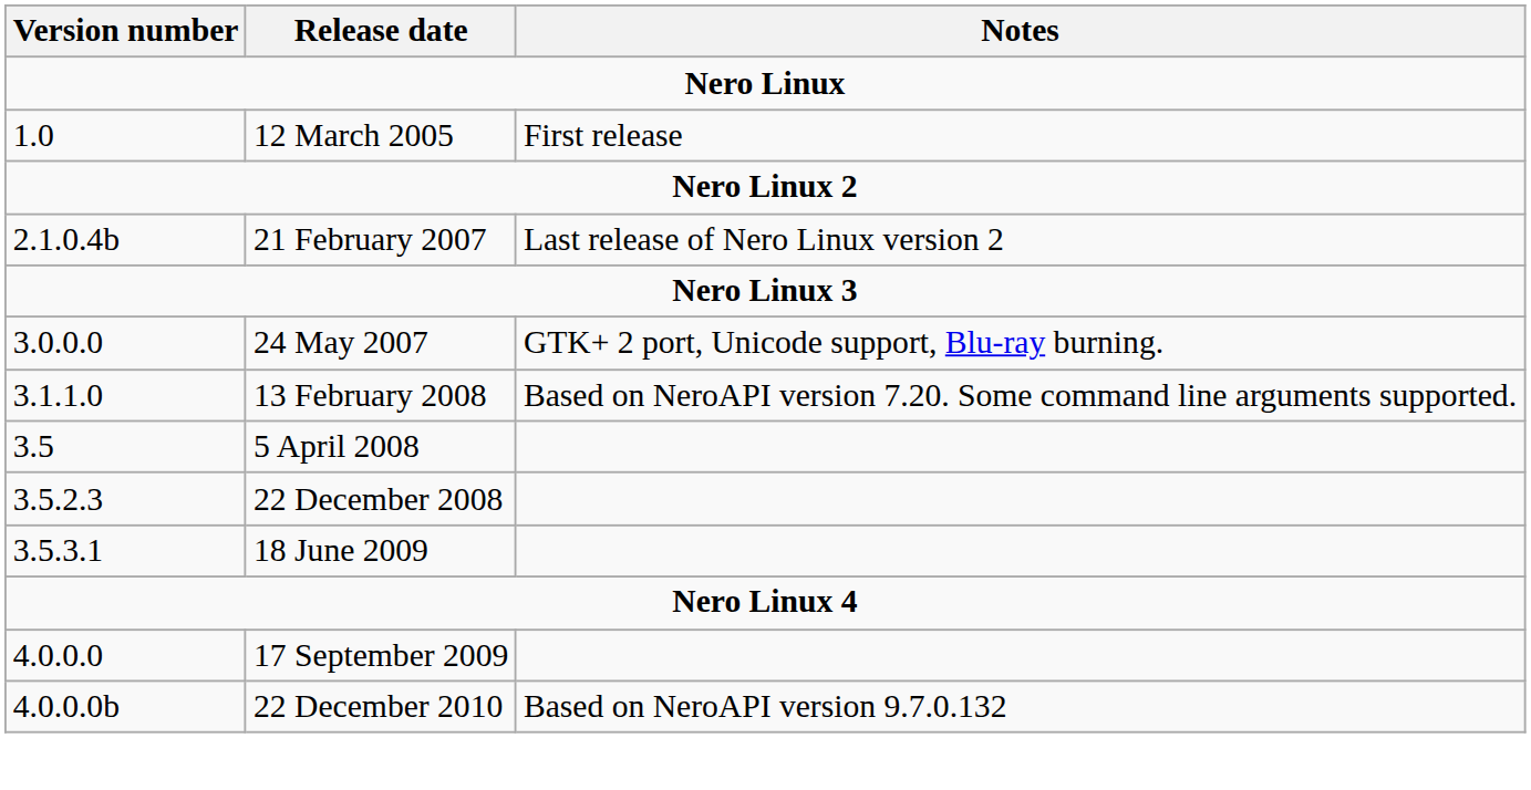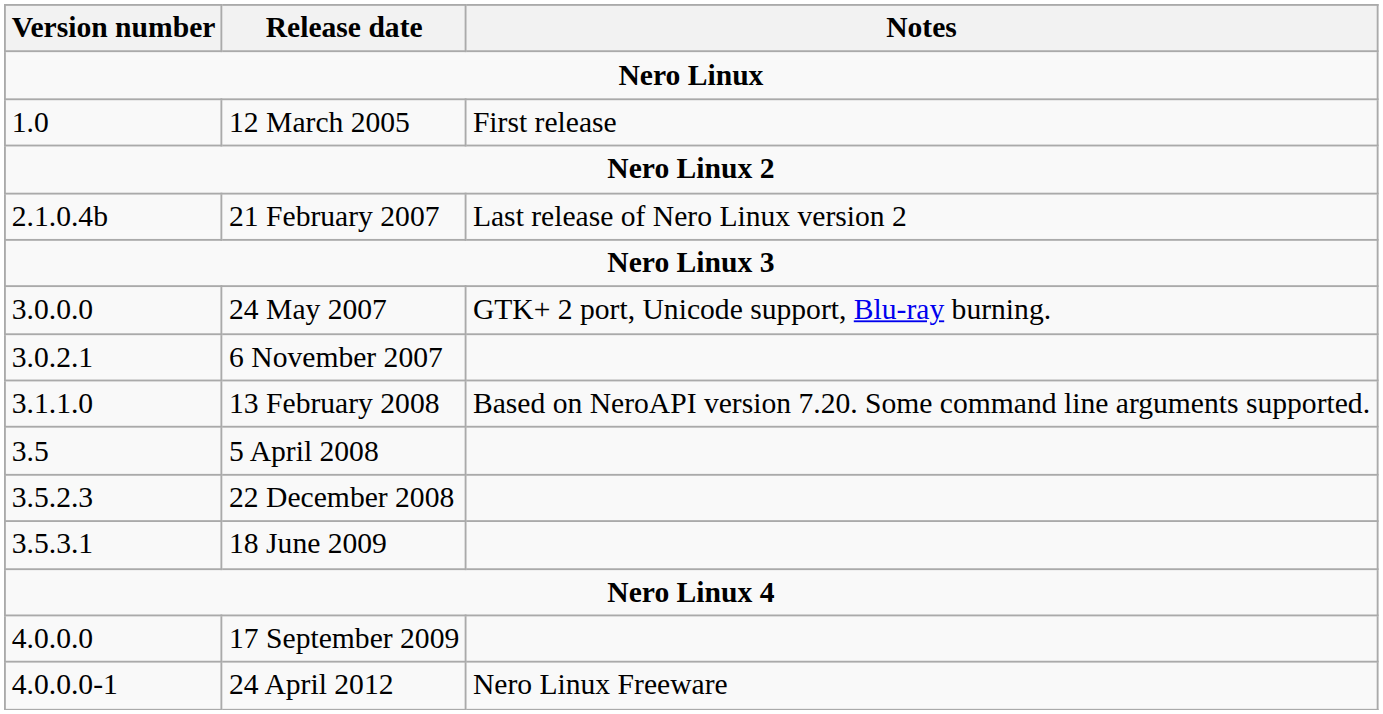+ row: 3.0.2.1 | 6 November 2007
- row: 4.0.0.0b | 22 December 2010 | Based on NeroAPI version 9.7.0.132
+ row: 4.0.0.0-1 | 24 April 2012 | Nero Linux Freeware
